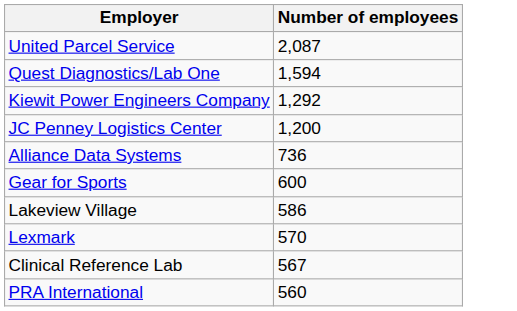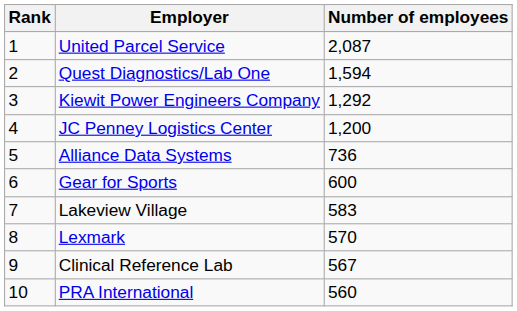+ column: Rank | 1 | 2 | 3 | 4 | 5 | 6 | 7 | 8 | 9 | 10
Lakeview Village | Number of employees: 586 -> 583
